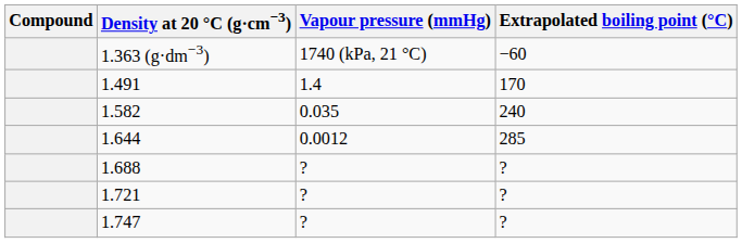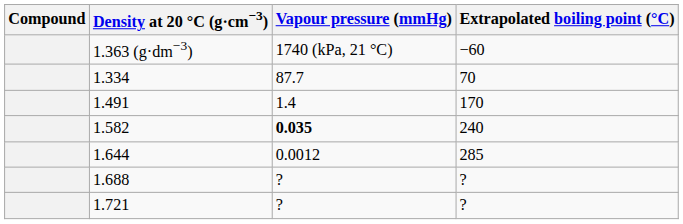+ row: 1.334 | 87.7 | 70
1.582 | Vapour pressure (mmHg): normal -> bold
- row: 1.747 | ? | ?
